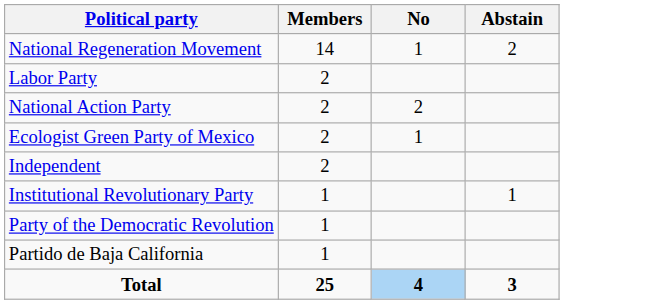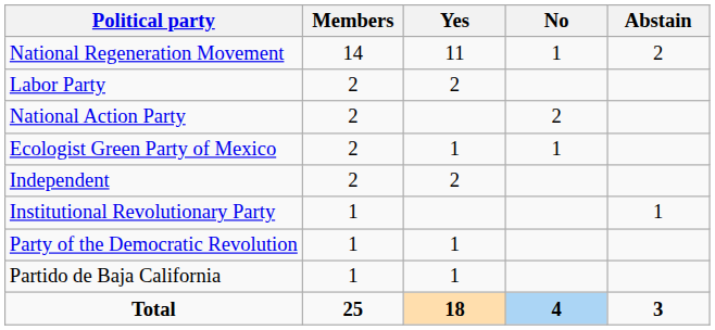+ column: Yes | 11 | 2 | 1 | 2 | 1 | 1 | 18
